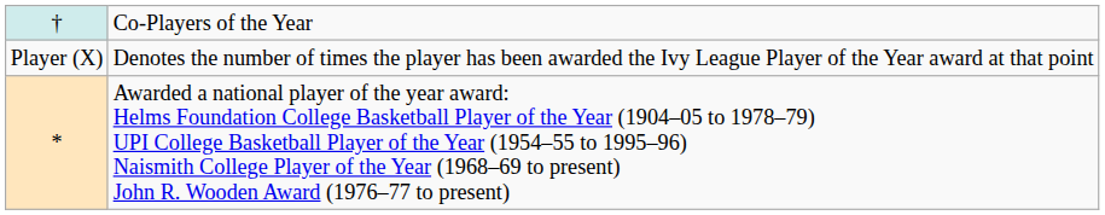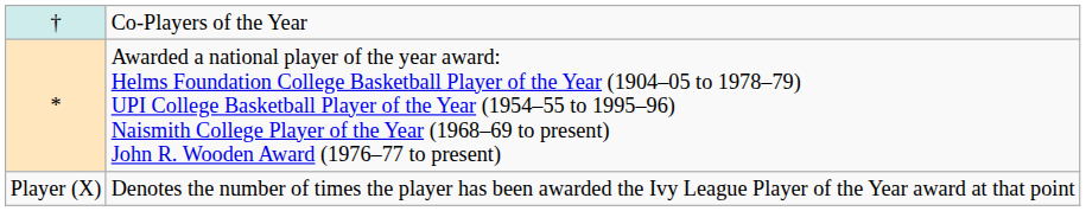rows swapped: * <-> Player (X)
